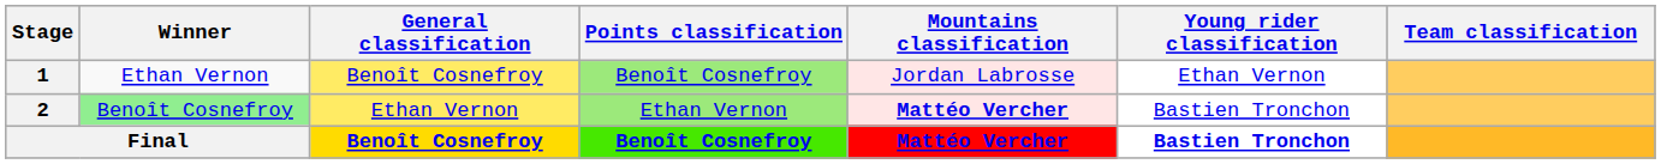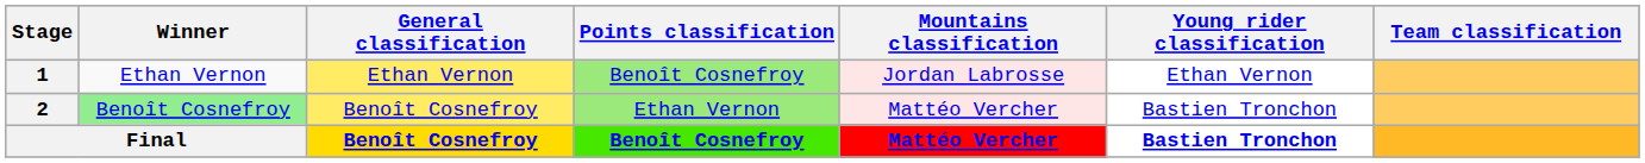1 | General classification: Benoît Cosnefroy -> Ethan Vernon
2 | General classification: Ethan Vernon -> Benoît Cosnefroy
2 | Mountains classification: bold -> normal
